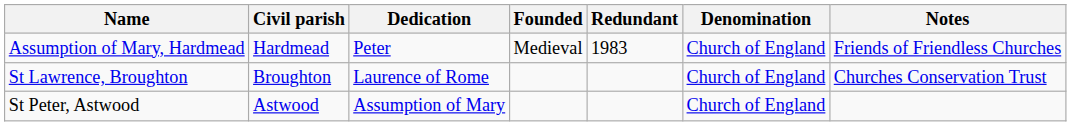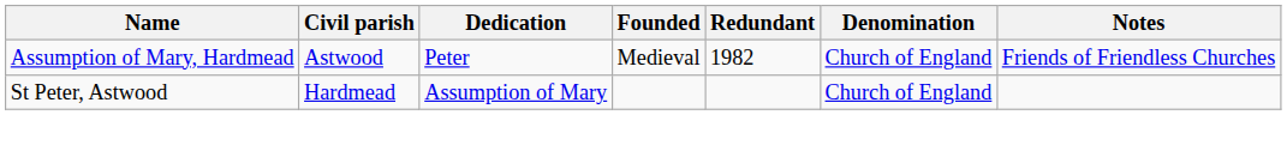Assumption of Mary, Hardmead | Civil parish: Hardmead -> Astwood
Assumption of Mary, Hardmead | Redundant: 1983 -> 1982
- row: St Lawrence, Broughton | Broughton | Laurence of Rome | Church of England | Churches Conservation Trust
St Peter, Astwood | Civil parish: Astwood -> Hardmead
